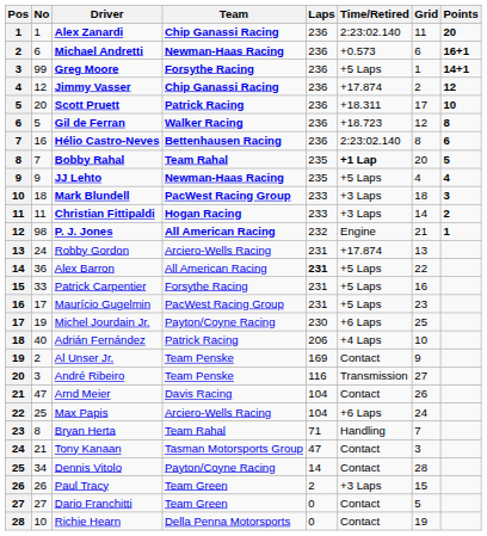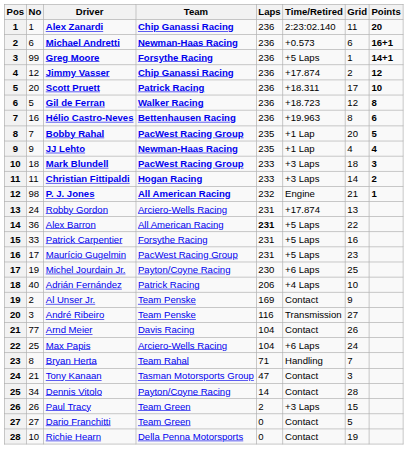Hélio Castro-Neves | Time/Retired: 2:23:02.140 -> +19.963
Bobby Rahal | Team: Team Rahal -> PacWest Racing Group
Bobby Rahal | Time/Retired: bold -> normal
JJ Lehto | Time/Retired: +5 Laps -> +1 Lap
Arnd Meier | No: 47 -> 77
